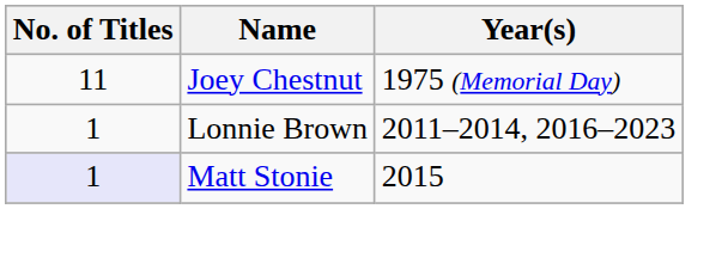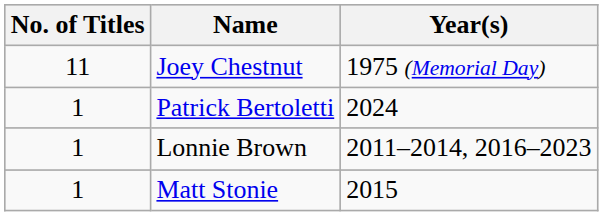+ row: 1 | Patrick Bertoletti | 2024
Matt Stonie | No. of Titles: lavender background -> no background
